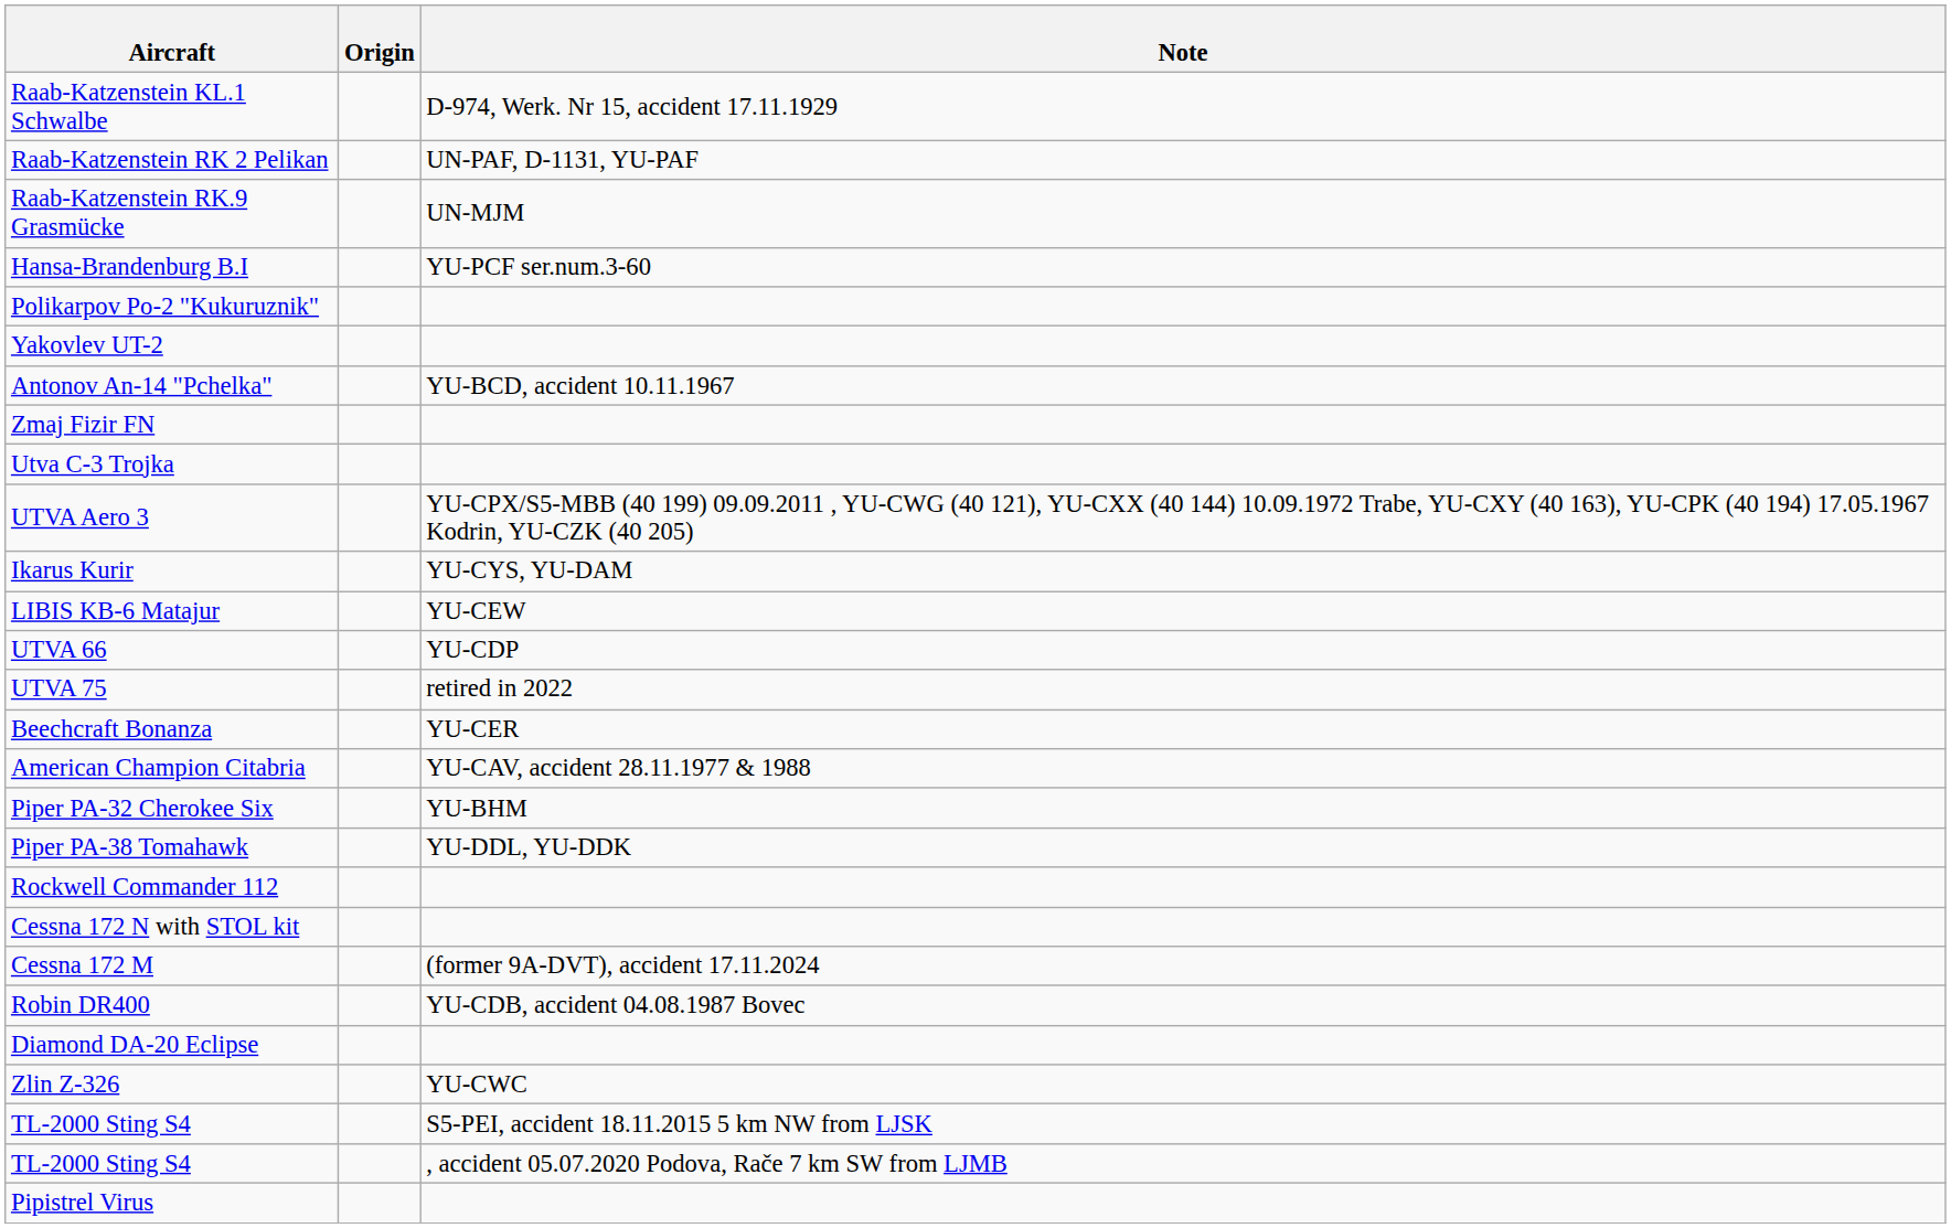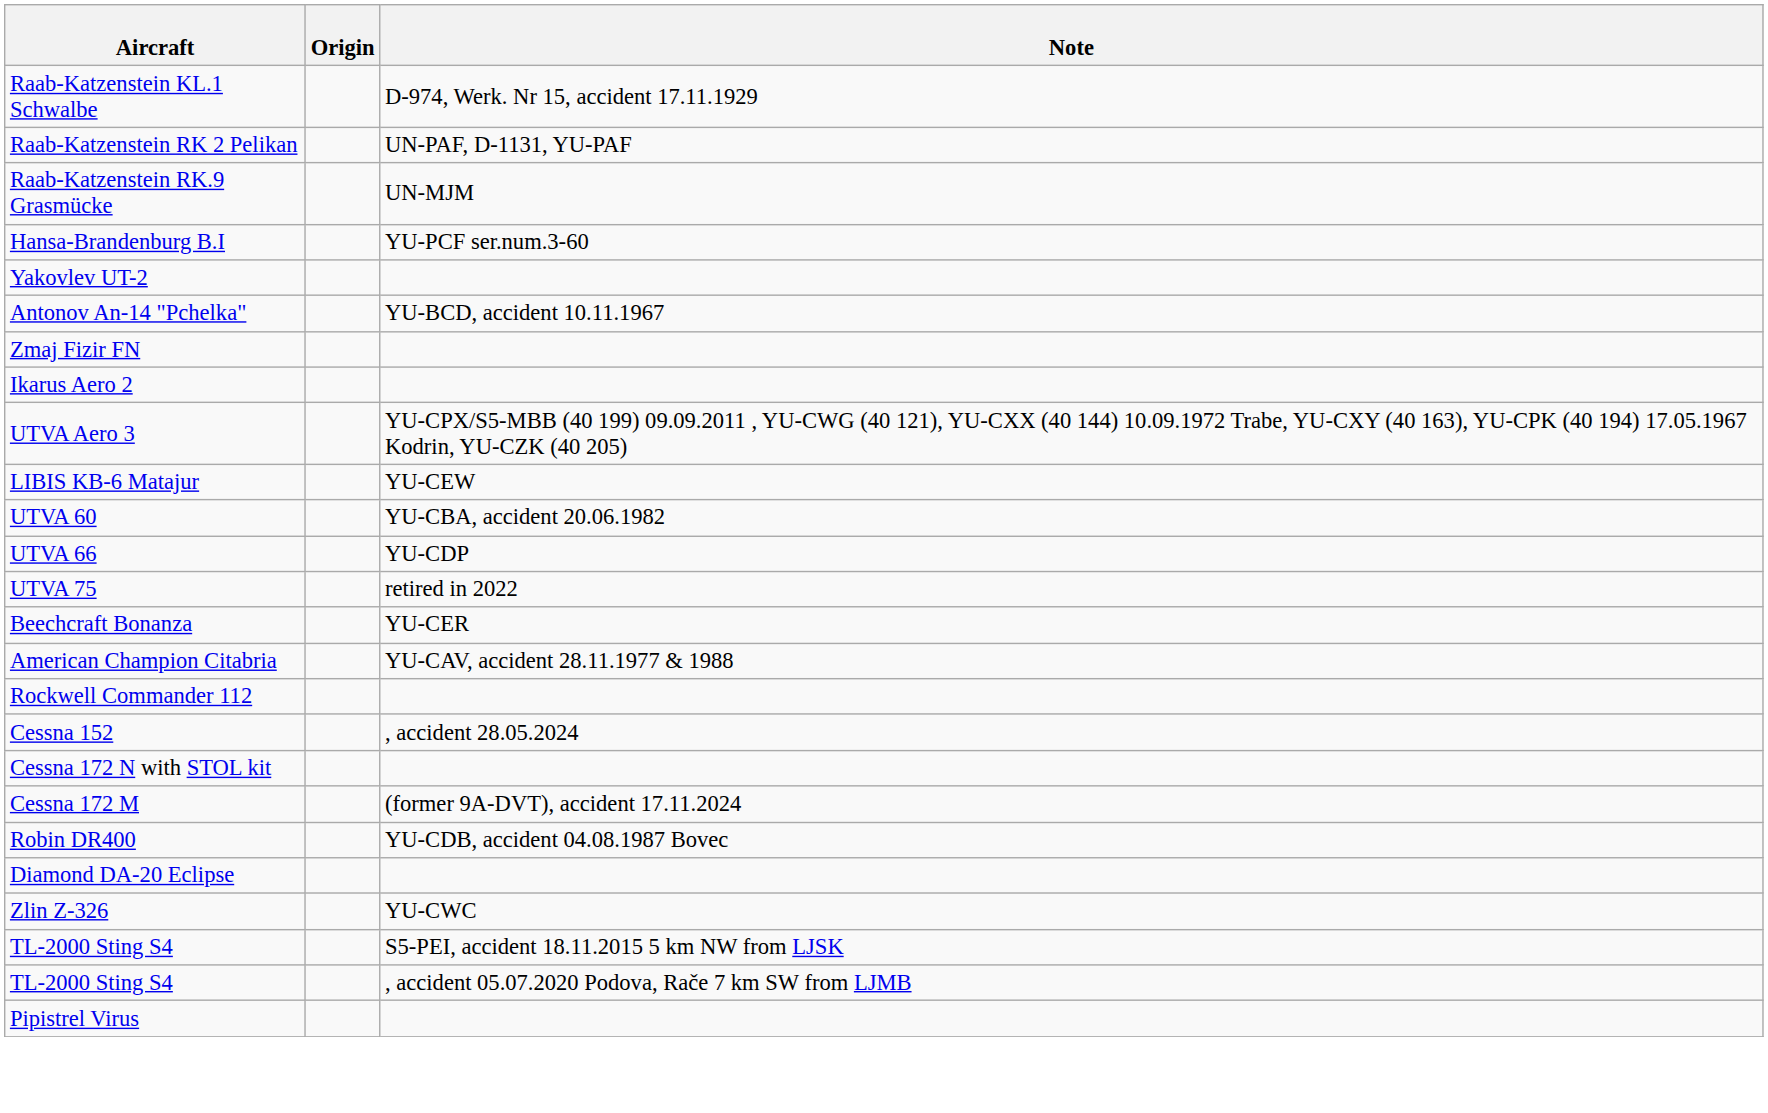- row: Polikarpov Po-2 "Kukuruznik"
- row: Utva C-3 Trojka
+ row: Ikarus Aero 2
- row: Ikarus Kurir | YU-CYS, YU-DAM
+ row: UTVA 60 | YU-CBA, accident 20.06.1982
- row: Piper PA-32 Cherokee Six | YU-BHM
- row: Piper PA-38 Tomahawk | YU-DDL, YU-DDK
+ row: Cessna 152 | , accident 28.05.2024
